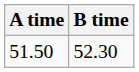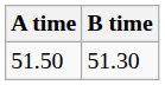51.50 | B time: 52.30 -> 51.30
